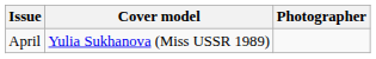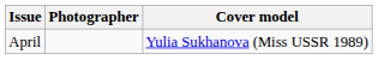columns swapped: Cover model <-> Photographer
